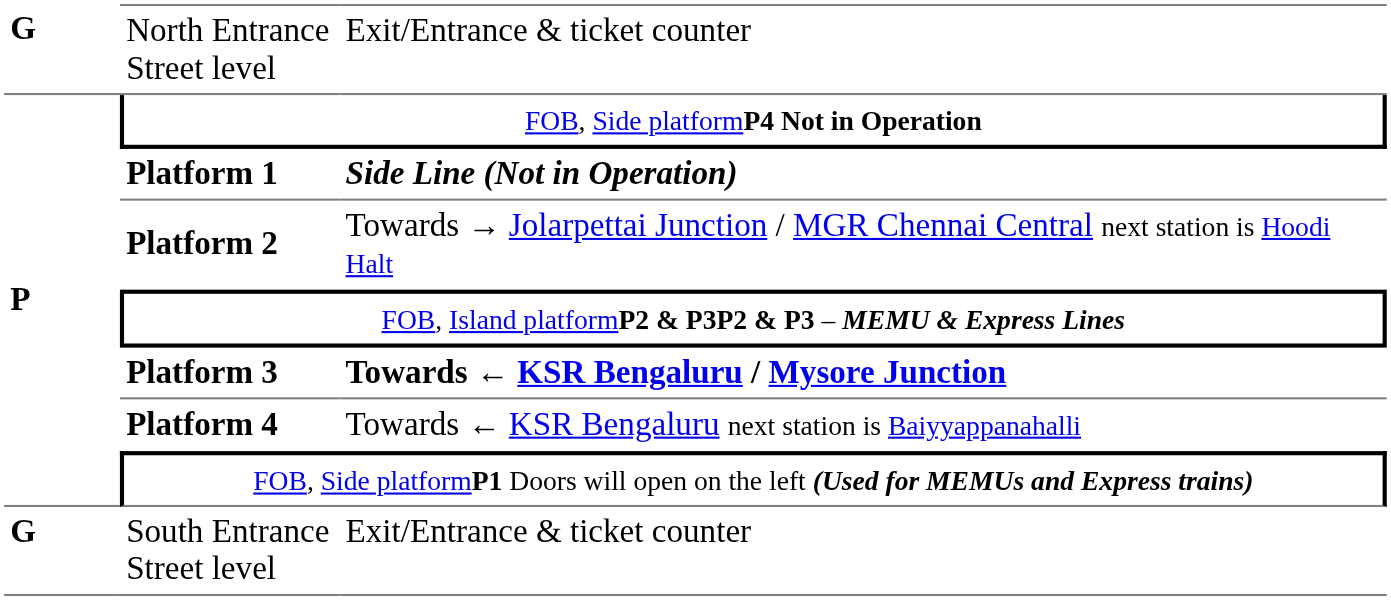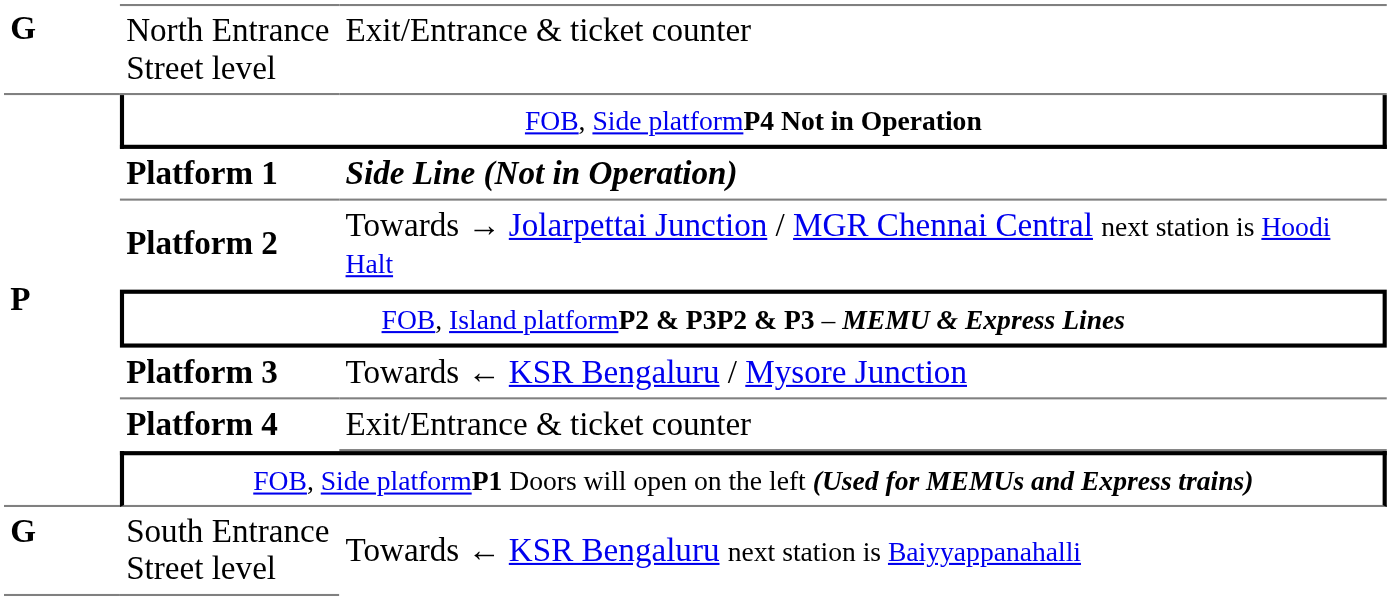Platform 3 | column 3: bold -> normal
Platform 4 | column 3: Towards ← KSR Bengaluru next station is Baiyyappanahalli -> Exit/Entrance & ticket counter
South Entrance Street level | column 3: Exit/Entrance & ticket counter -> Towards ← KSR Bengaluru next station is Baiyyappanahalli
